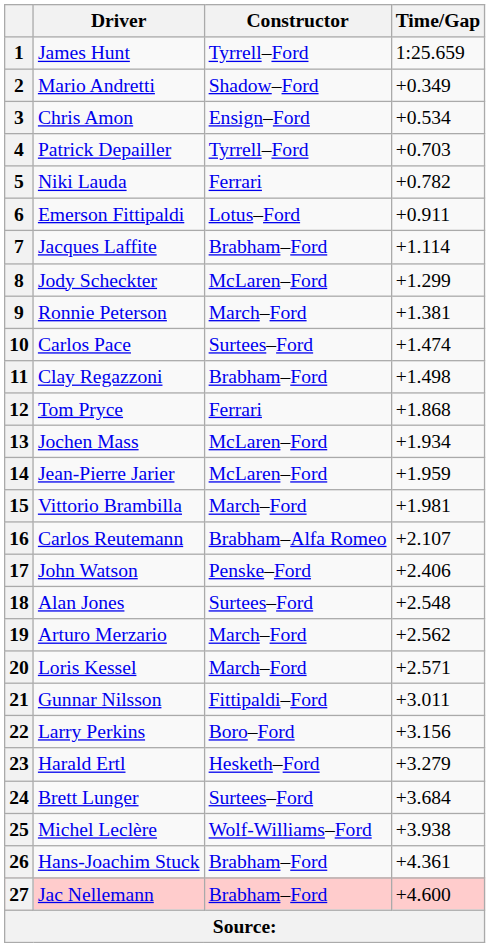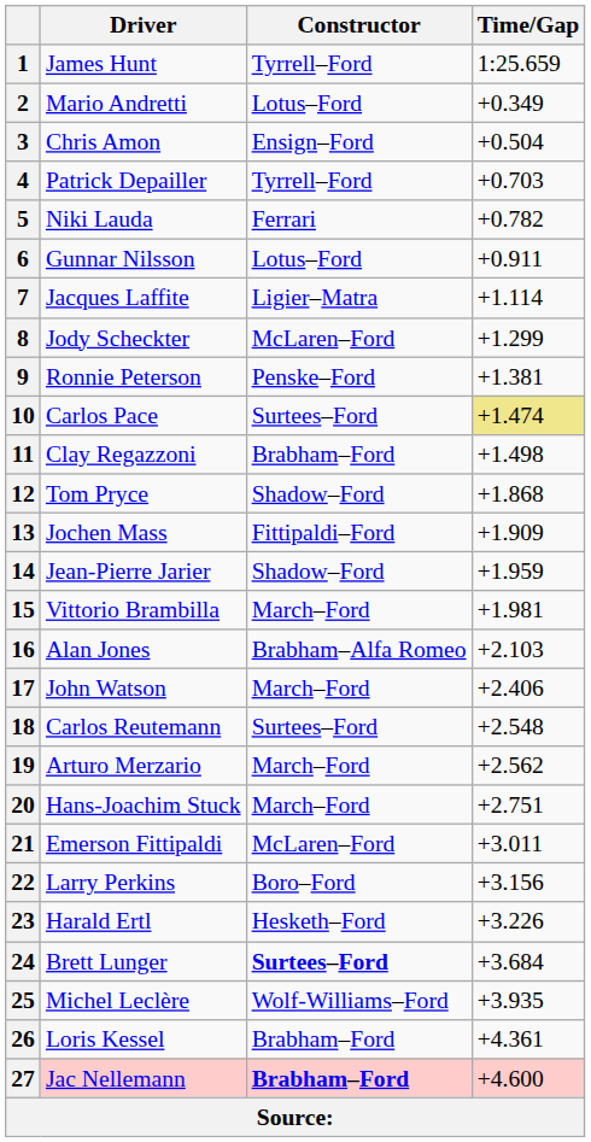2 | Constructor: Shadow–Ford -> Lotus–Ford
3 | Time/Gap: +0.534 -> +0.504
6 | Driver: Emerson Fittipaldi -> Gunnar Nilsson
7 | Constructor: Brabham–Ford -> Ligier–Matra
9 | Constructor: March–Ford -> Penske–Ford
10 | Time/Gap: no background -> khaki background
12 | Constructor: Ferrari -> Shadow–Ford
13 | Constructor: McLaren–Ford -> Fittipaldi–Ford
13 | Time/Gap: +1.934 -> +1.909
14 | Constructor: McLaren–Ford -> Shadow–Ford
16 | Driver: Carlos Reutemann -> Alan Jones
16 | Time/Gap: +2.107 -> +2.103
17 | Constructor: Penske–Ford -> March–Ford
18 | Driver: Alan Jones -> Carlos Reutemann
20 | Driver: Loris Kessel -> Hans-Joachim Stuck
20 | Time/Gap: +2.571 -> +2.751
21 | Driver: Gunnar Nilsson -> Emerson Fittipaldi
21 | Constructor: Fittipaldi–Ford -> McLaren–Ford
23 | Time/Gap: +3.279 -> +3.226
24 | Constructor: normal -> bold
25 | Time/Gap: +3.938 -> +3.935
26 | Driver: Hans-Joachim Stuck -> Loris Kessel
27 | Constructor: normal -> bold
